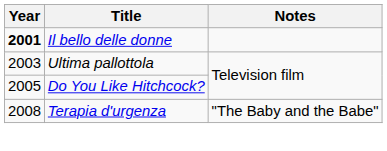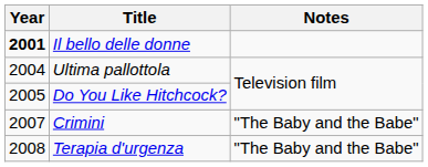Ultima pallottola | Year: 2003 -> 2004
+ row: 2007 | Crimini | "The Baby and the Babe"
